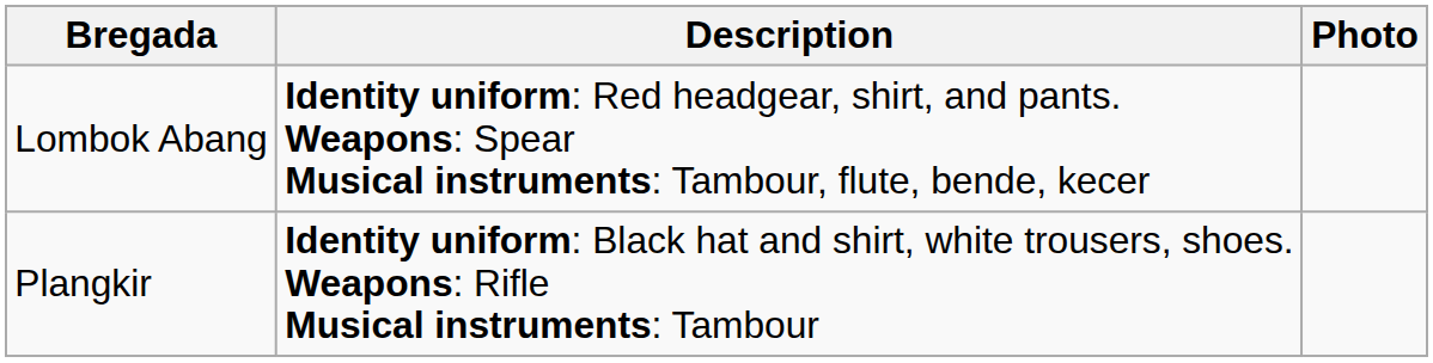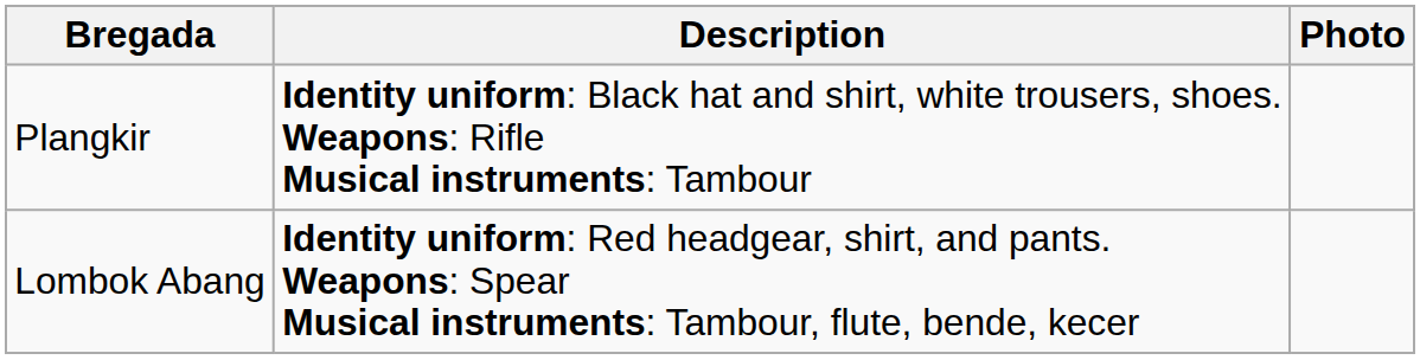rows swapped: Lombok Abang <-> Plangkir
